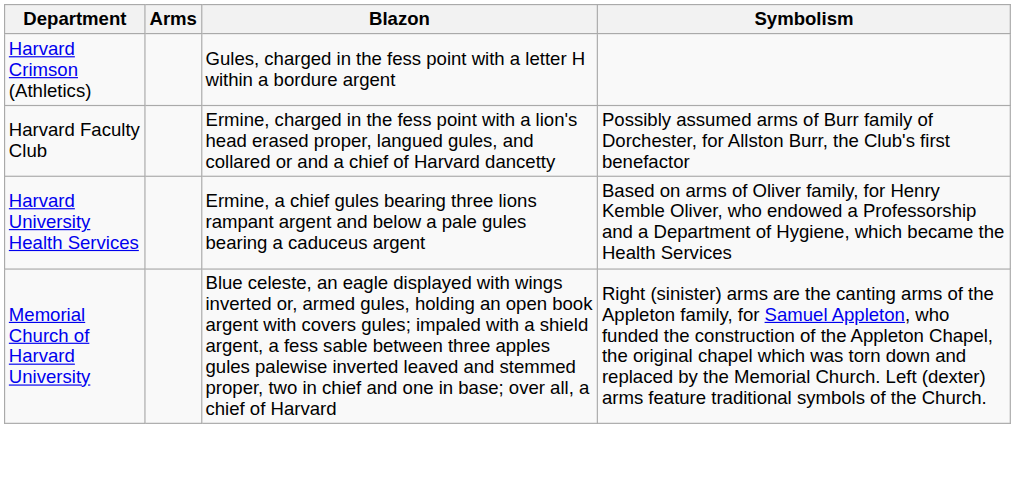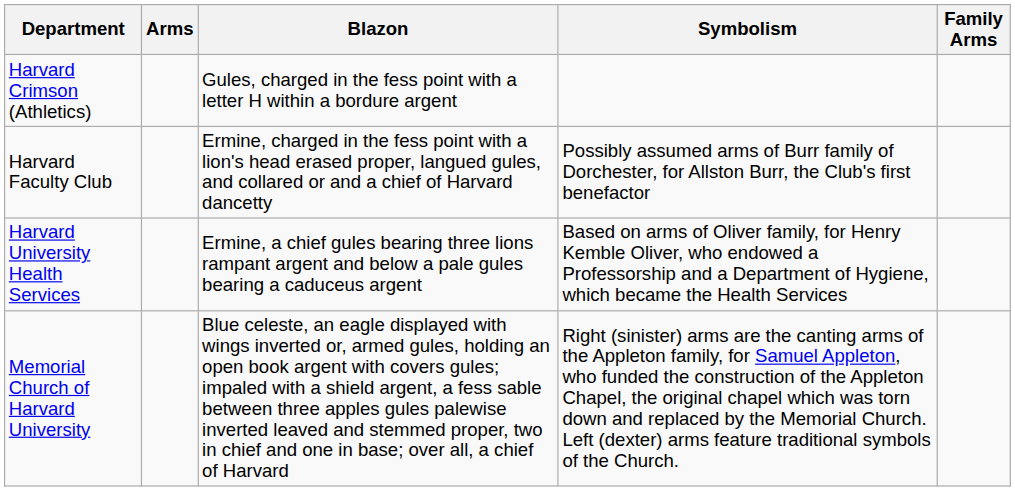+ column: Family Arms
